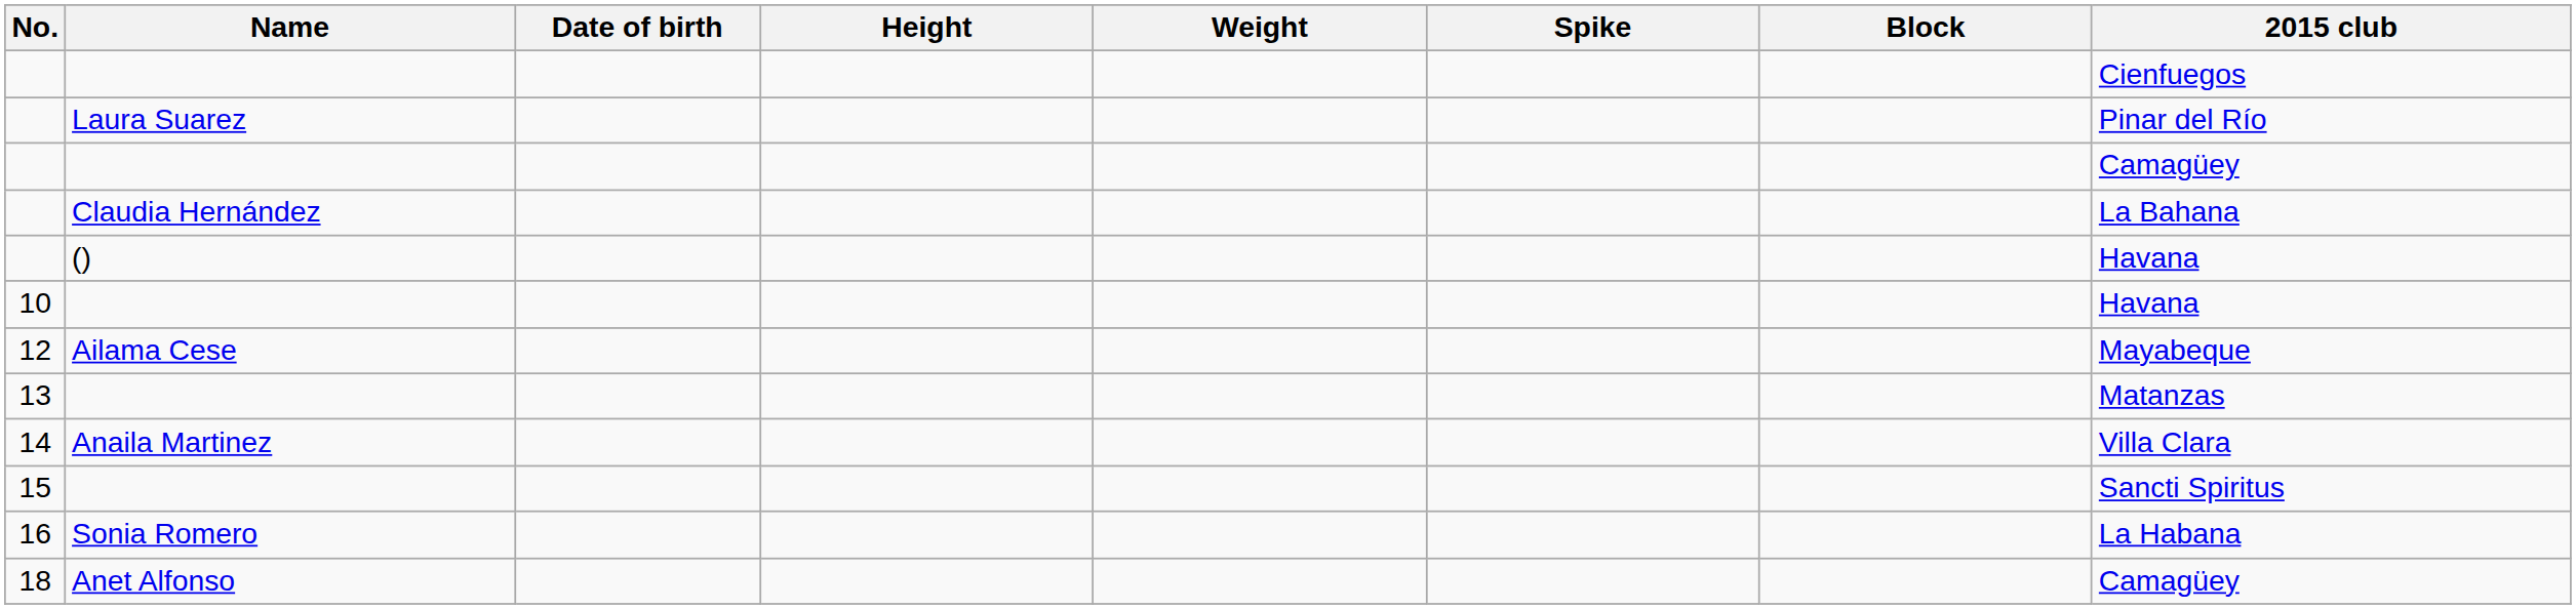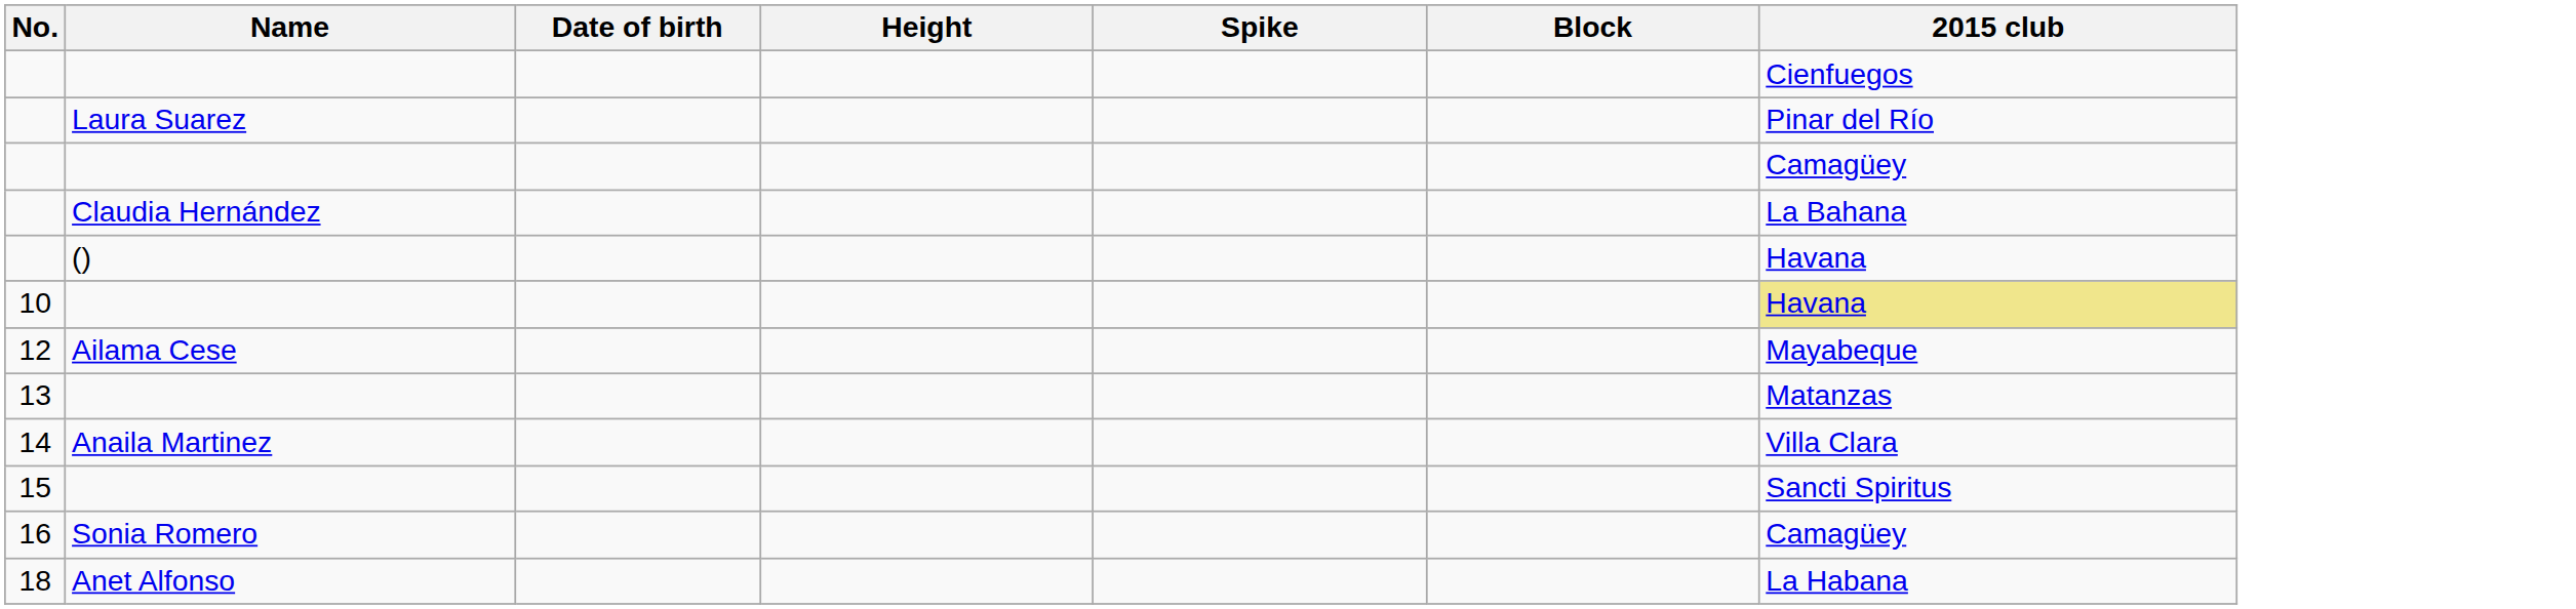- column: Weight
10 | 2015 club: no background -> khaki background
16 | 2015 club: La Habana -> Camagüey
18 | 2015 club: Camagüey -> La Habana
